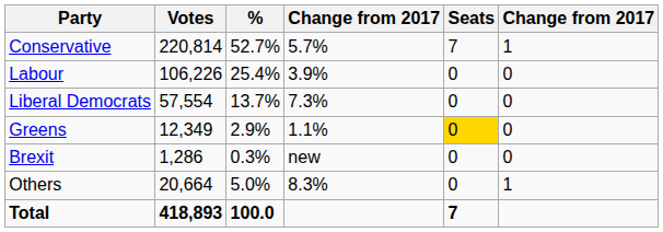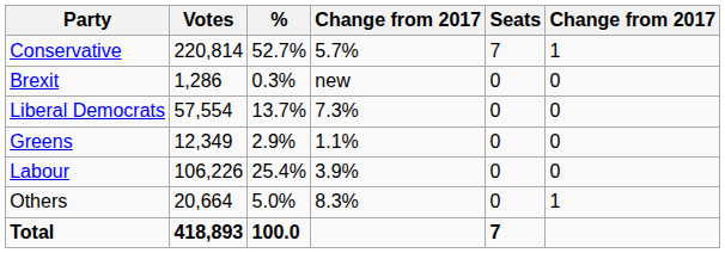rows swapped: Labour <-> Brexit
Greens | Seats: gold background -> no background
